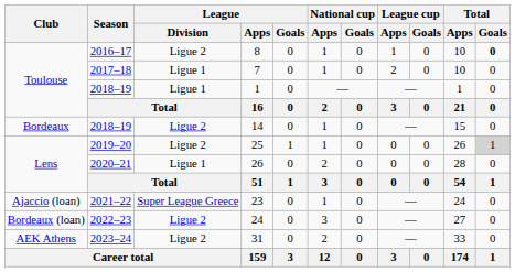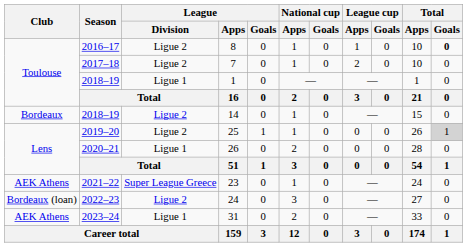7 | League / Division: Ligue 1 -> Ligue 2
23 | Club: Ajaccio (loan) -> AEK Athens
31 | League / Division: Ligue 2 -> Ligue 1
